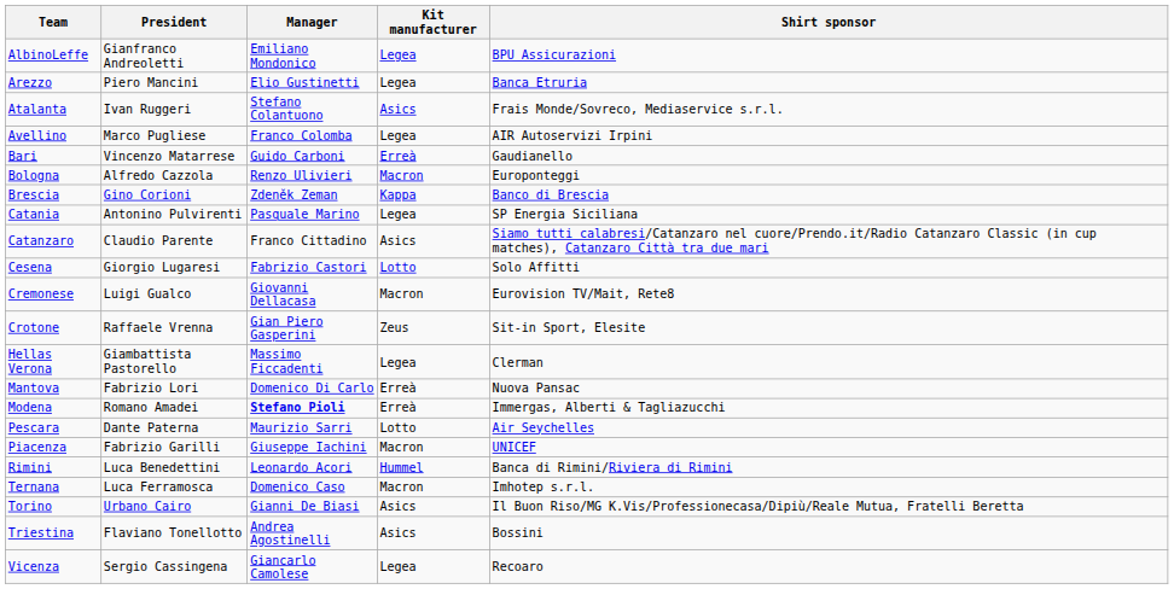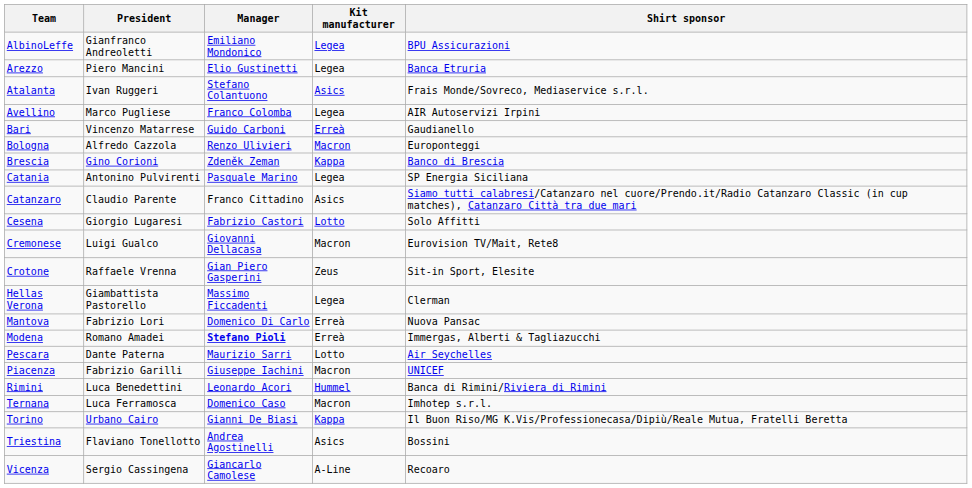Torino | Kit manufacturer: Asics -> Kappa
Vicenza | Kit manufacturer: Legea -> A-Line
